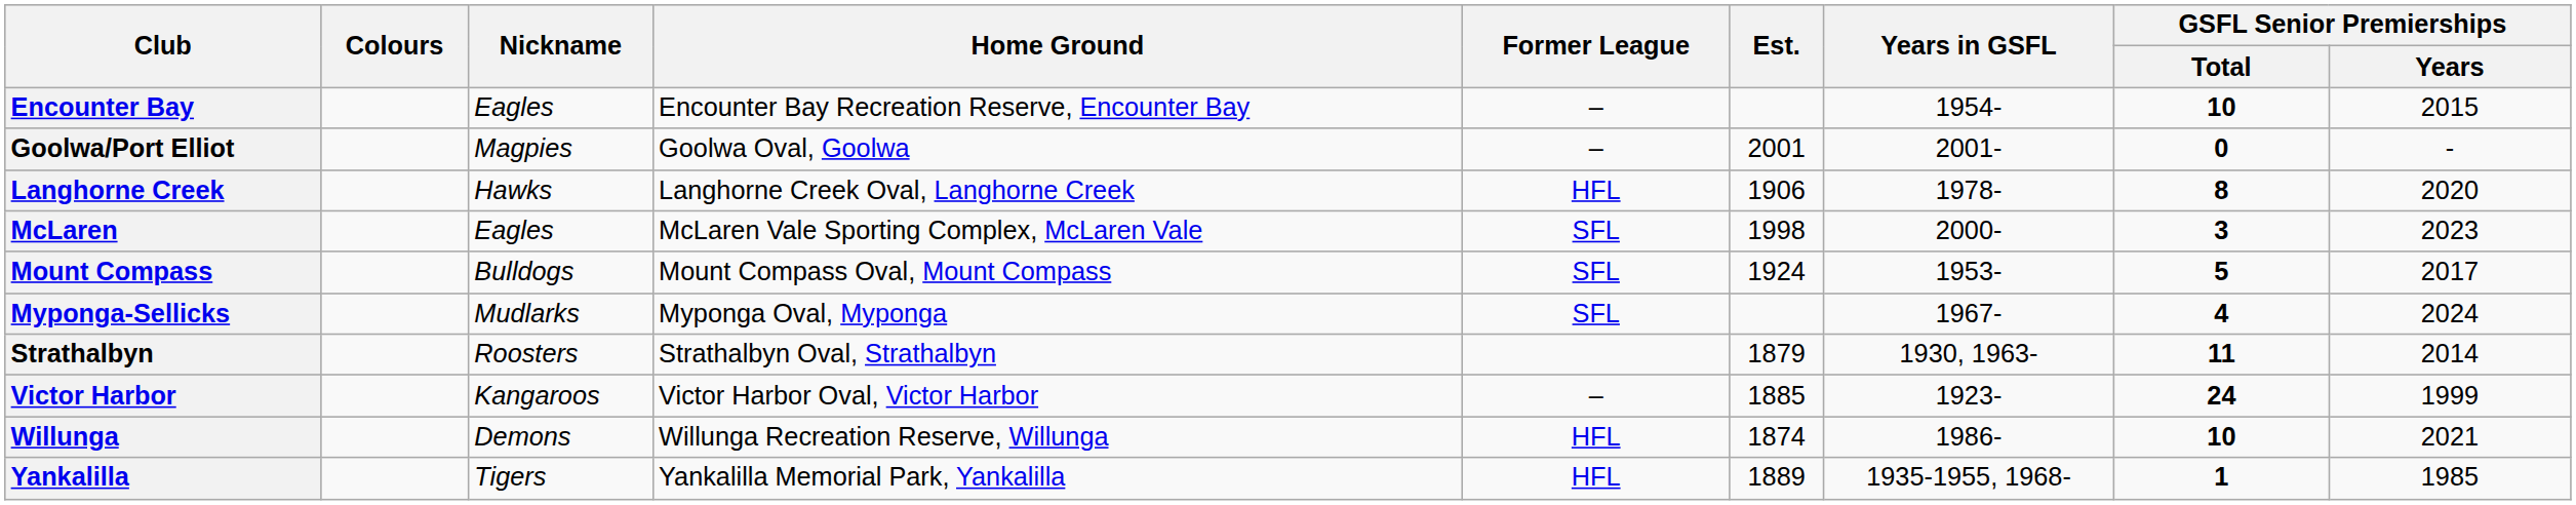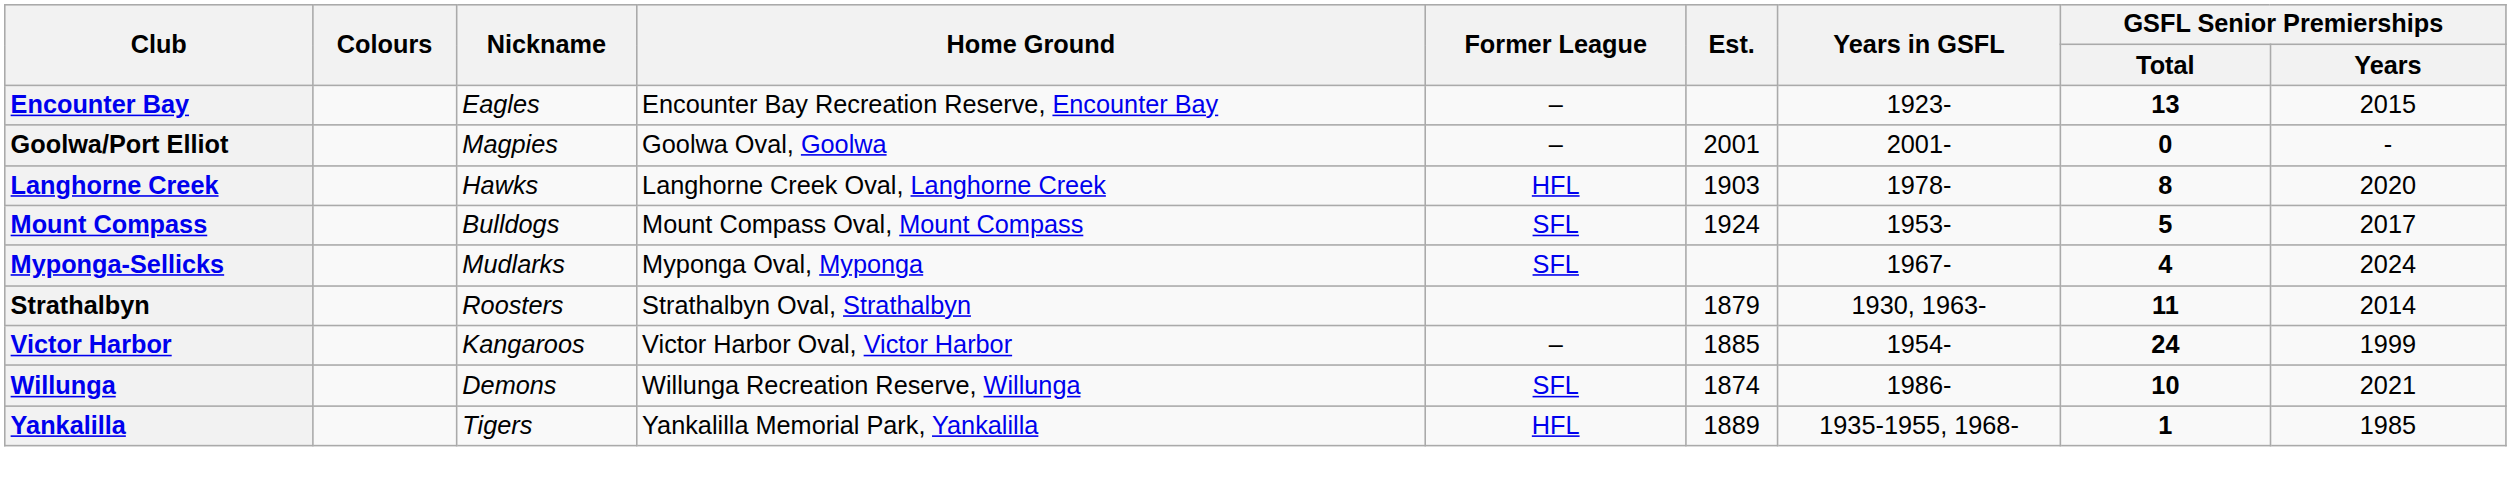Encounter Bay | Years in GSFL: 1954- -> 1923-
Encounter Bay | GSFL Senior Premierships / Total: 10 -> 13
Langhorne Creek | Est.: 1906 -> 1903
- row: McLaren | Eagles | McLaren Vale Sporting Complex, McLaren Vale | SFL | 1998 | 2000- | 3 | 2023
Victor Harbor | Years in GSFL: 1923- -> 1954-
Willunga | Former League: HFL -> SFL
